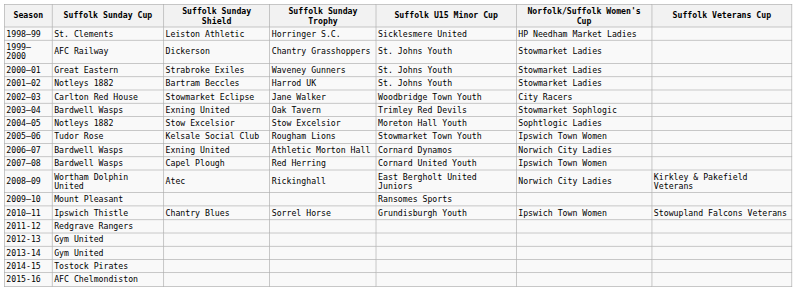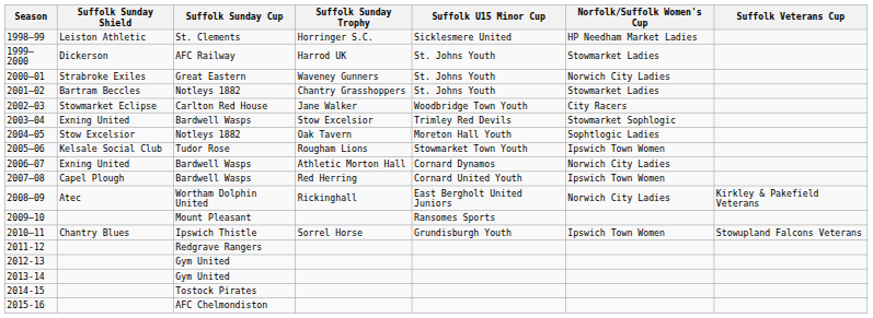columns swapped: Suffolk Sunday Cup <-> Suffolk Sunday Shield
1999–2000 | Suffolk Sunday Trophy: Chantry Grasshoppers -> Harrod UK
2000–01 | Norfolk/Suffolk Women's Cup: Stowmarket Ladies -> Norwich City Ladies
2001–02 | Suffolk Sunday Trophy: Harrod UK -> Chantry Grasshoppers
2003–04 | Suffolk Sunday Trophy: Oak Tavern -> Stow Excelsior
2004–05 | Suffolk Sunday Trophy: Stow Excelsior -> Oak Tavern
